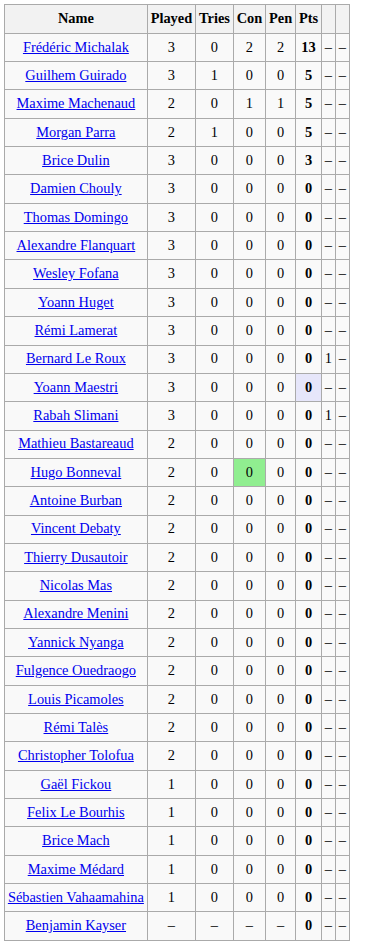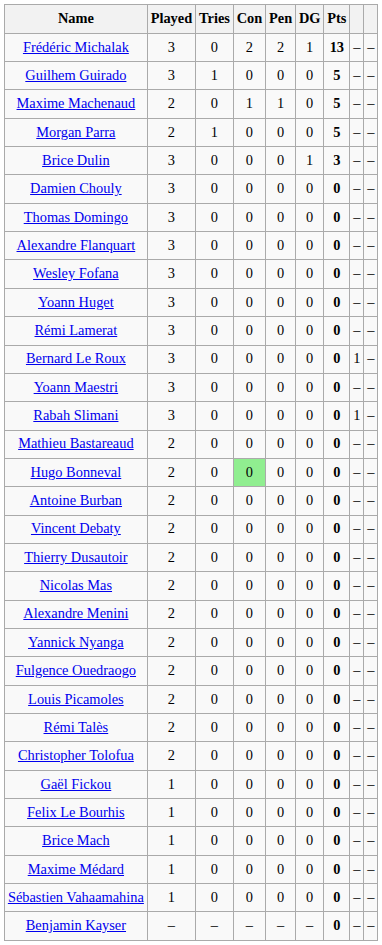+ column: DG | 1 | 0 | 0 | 0 | 1 | 0 | 0 | 0 | 0 | 0 | 0 | 0 | 0 | 0 | 0 | 0 | 0 | 0 | 0 | 0 | 0 | 0 | 0 | 0 | 0 | 0 | 0 | 0 | 0 | 0 | 0 | –
Yoann Maestri | Pts: lavender background -> no background
